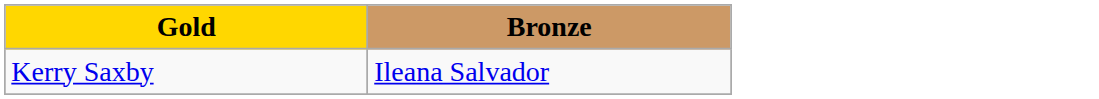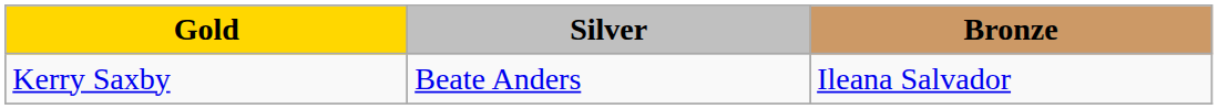+ column: Silver | Beate Anders
